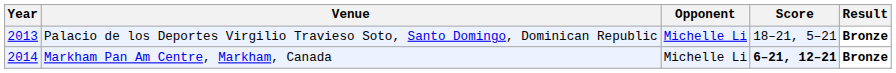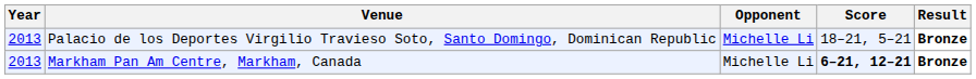Markham Pan Am Centre, Markham, Canada | Year: 2014 -> 2013
